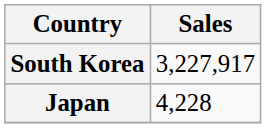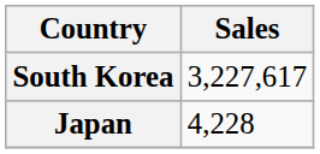South Korea | Sales: 3,227,917 -> 3,227,617
